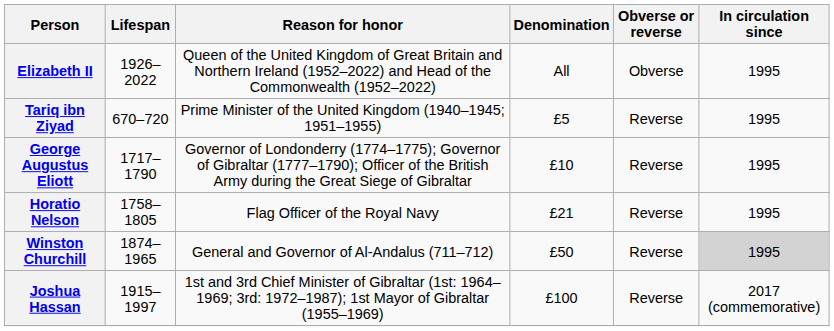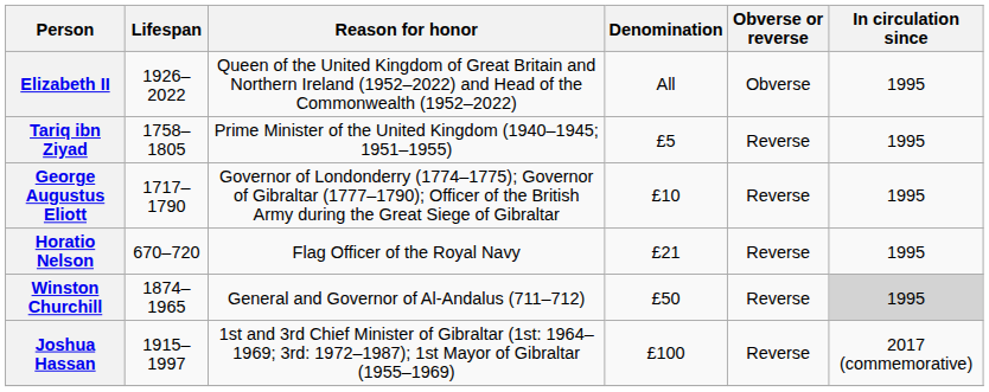Tariq ibn Ziyad | Lifespan: 670–720 -> 1758–1805
Horatio Nelson | Lifespan: 1758–1805 -> 670–720
